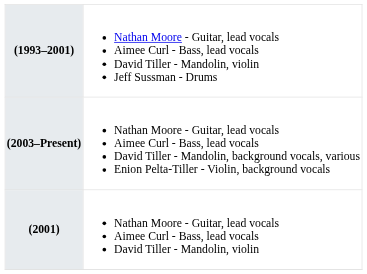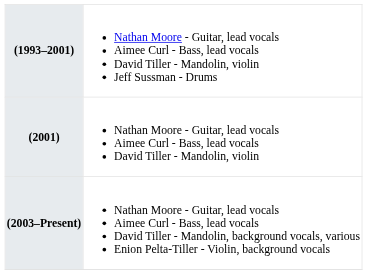rows swapped: (2001) <-> (2003–Present)
